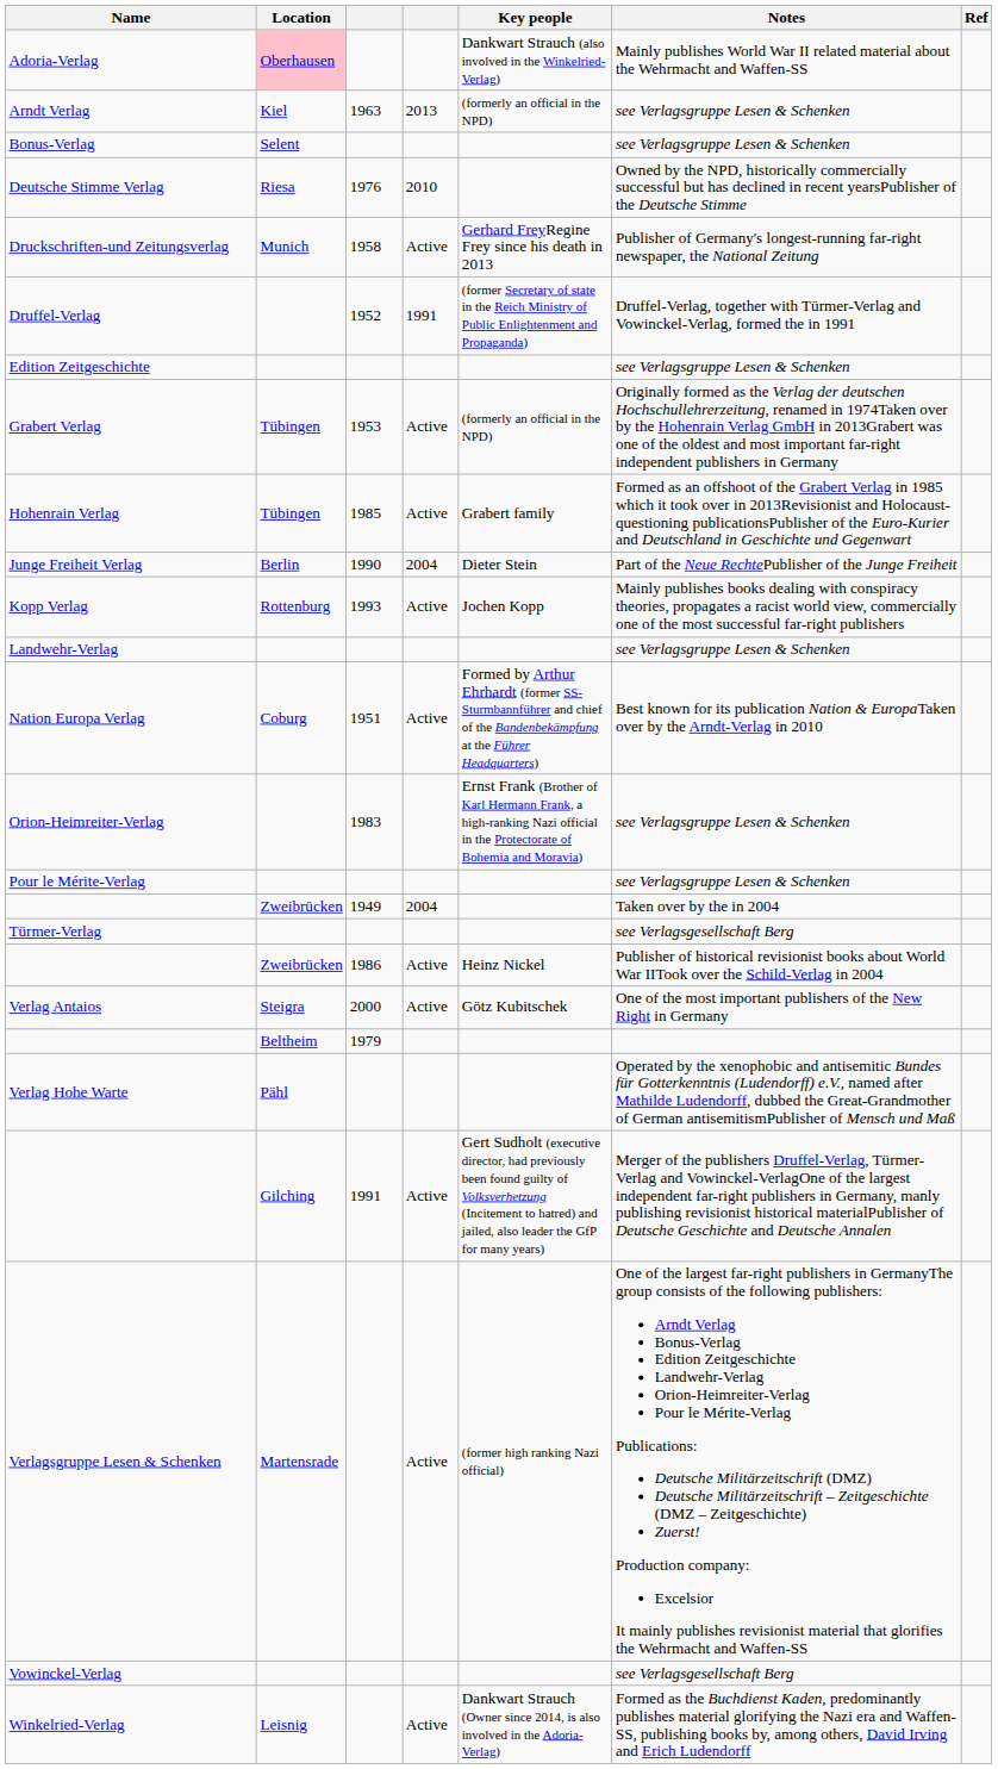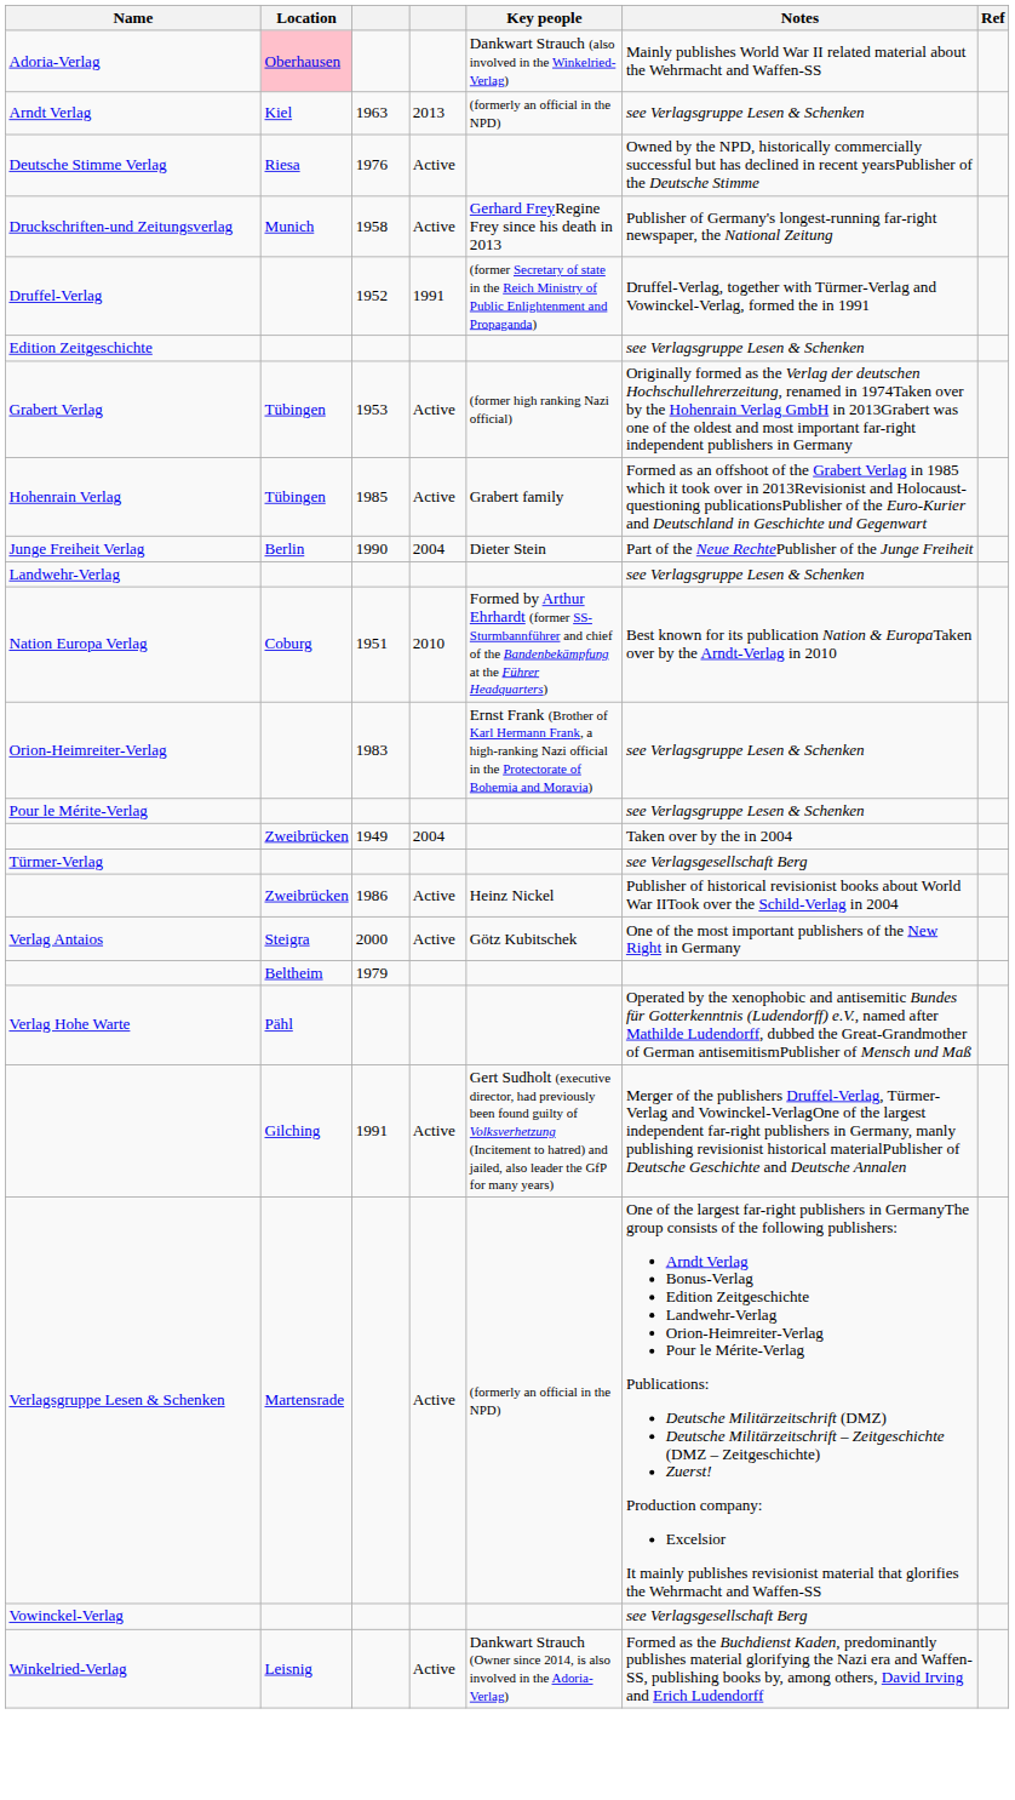- row: Bonus-Verlag | Selent | see Verlagsgruppe Lesen & Schenken
Deutsche Stimme Verlag | column 4: 2010 -> Active
Grabert Verlag | Key people: (formerly an official in the NPD) -> (former high ranking Nazi official)
- row: Kopp Verlag | Rottenburg | 1993 | Active | Jochen Kopp | Mainly publishes books dealing with conspiracy theories, propagates a racist world view, commercially one of the most successful far-right publishers
Nation Europa Verlag | column 4: Active -> 2010
Verlagsgruppe Lesen & Schenken | Key people: (former high ranking Nazi official) -> (formerly an official in the NPD)
